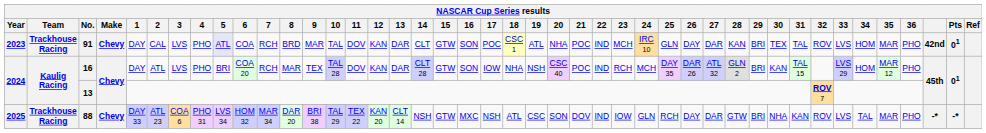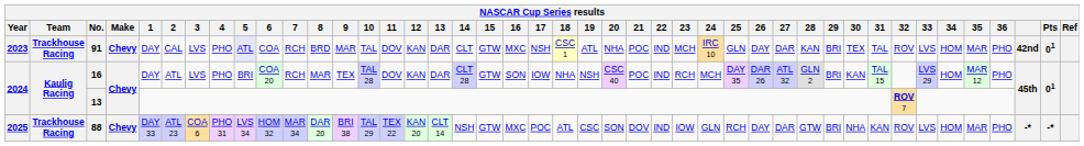91 | 16: SON -> MXC
91 | 17: POC -> NSH
88 | 17: NSH -> POC
88 | 34: TAL -> HOM
